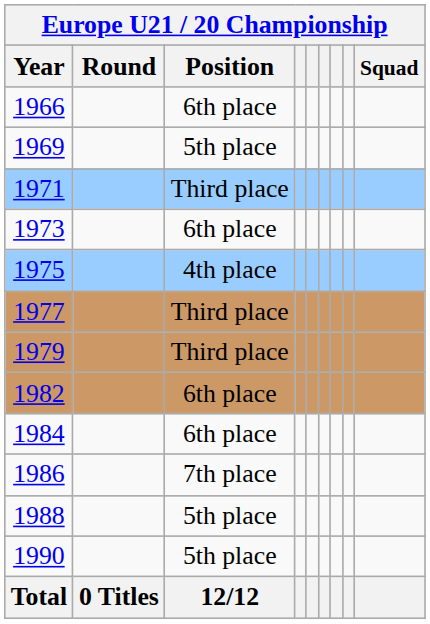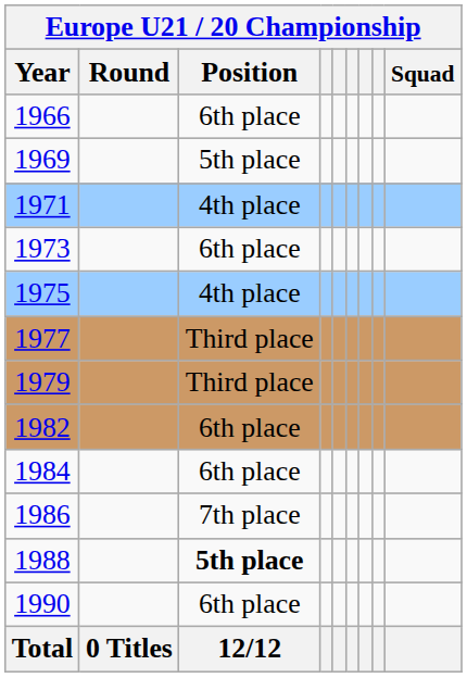1971 | Position: Third place -> 4th place
1988 | Position: normal -> bold
1990 | Position: 5th place -> 6th place
